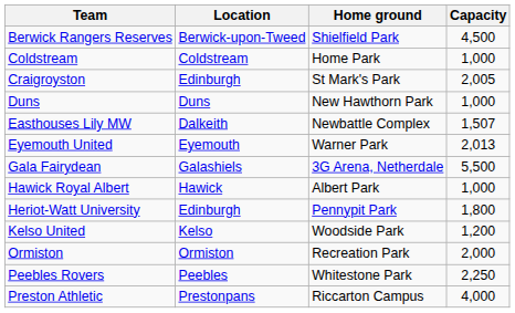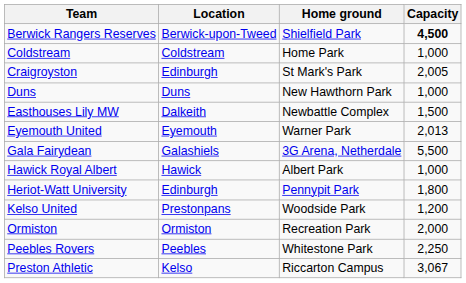Berwick Rangers Reserves | Capacity: normal -> bold
Easthouses Lily MW | Capacity: 1,507 -> 1,500
Kelso United | Location: Kelso -> Prestonpans
Preston Athletic | Location: Prestonpans -> Kelso
Preston Athletic | Capacity: 4,000 -> 3,067
